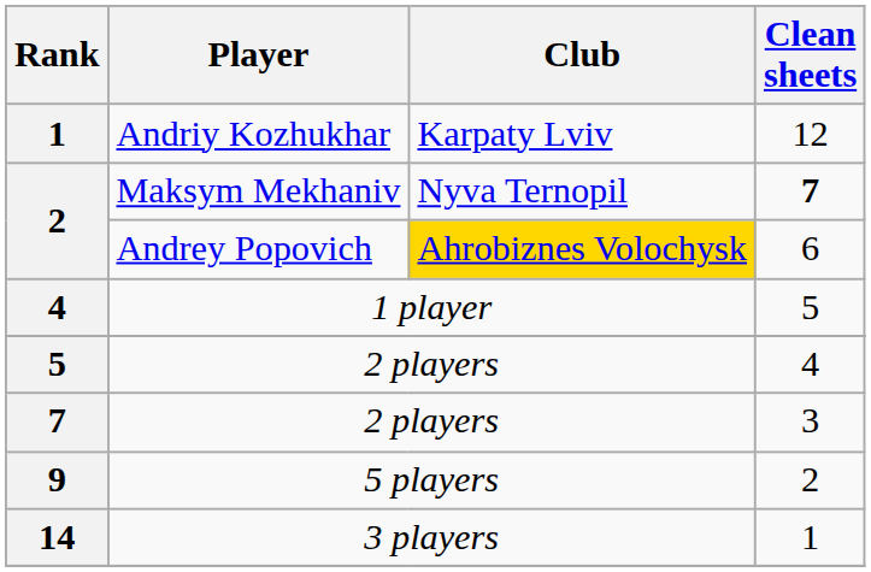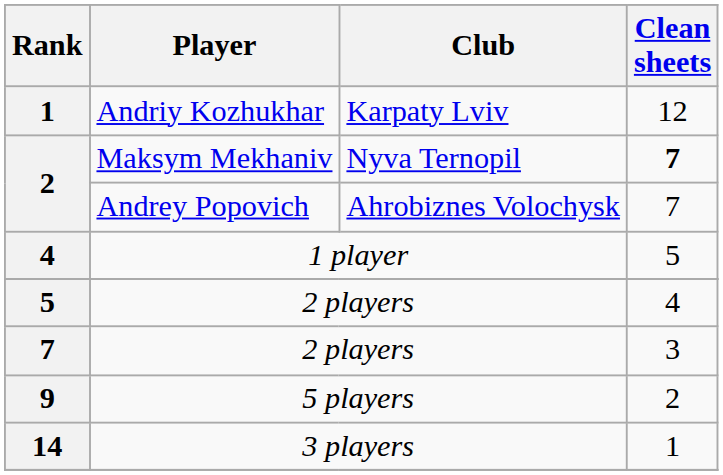2 / Andrey Popovich | Club: gold background -> no background
2 / Andrey Popovich | Clean sheets: 6 -> 7
